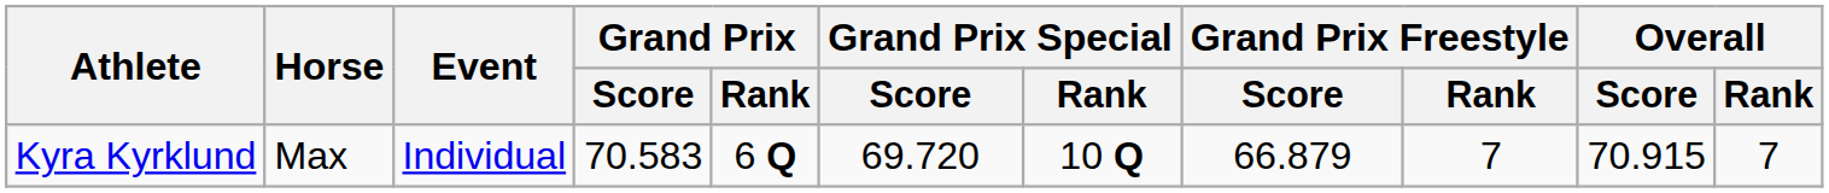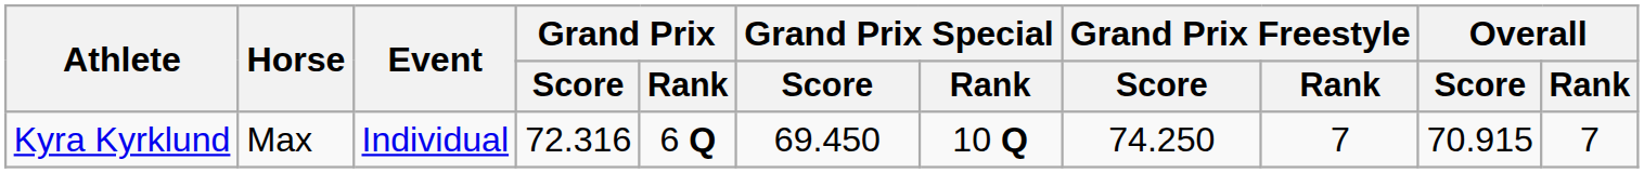Kyra Kyrklund | Grand Prix / Score: 70.583 -> 72.316
Kyra Kyrklund | Grand Prix Special / Score: 69.720 -> 69.450
Kyra Kyrklund | Grand Prix Freestyle / Score: 66.879 -> 74.250
